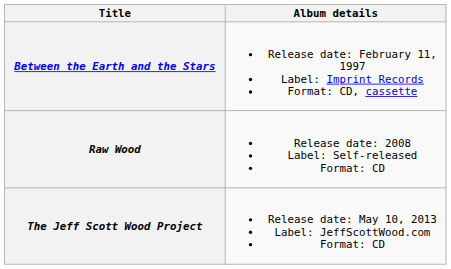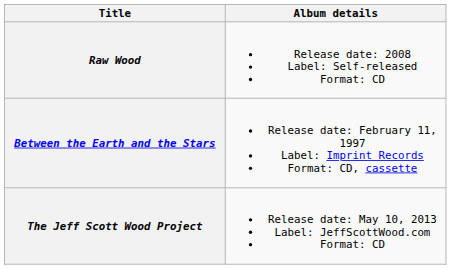rows swapped: Between the Earth and the Stars <-> Raw Wood
